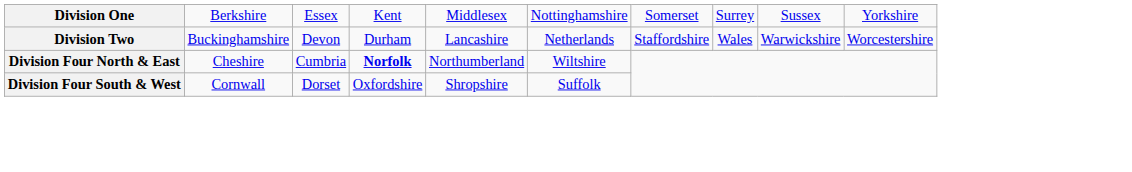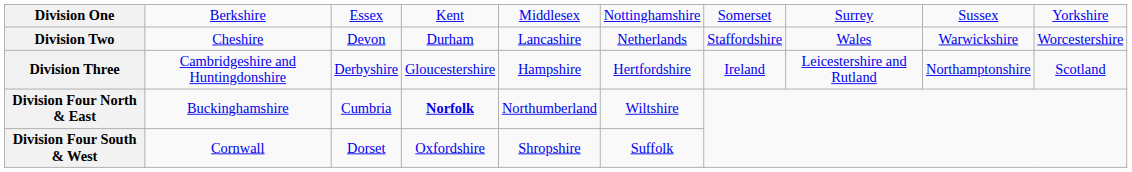Division Two | column 2: Buckinghamshire -> Cheshire
+ row: Division Three | Cambridgeshire and Huntingdonshire | Derbyshire | Gloucestershire | Hampshire | Hertfordshire | Ireland | Leicestershire and Rutland | Northamptonshire | Scotland
Division Four North & East | column 2: Cheshire -> Buckinghamshire
